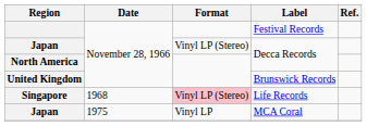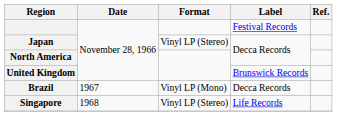+ row: Brazil | 1967 | Vinyl LP (Mono) | Decca Records
Singapore | Format: pink background -> no background
- row: Japan | 1975 | Vinyl LP | MCA Coral
